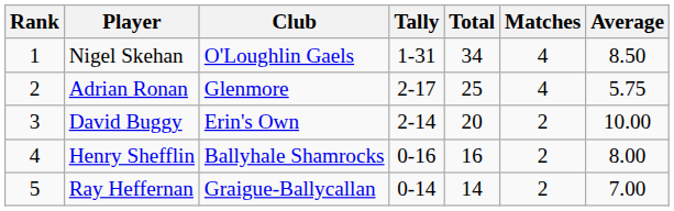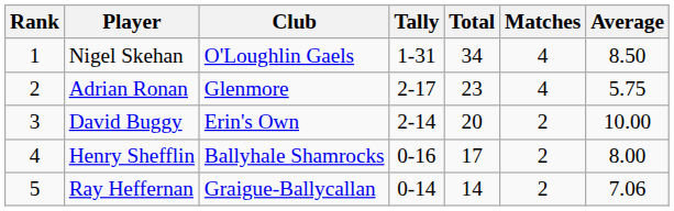Adrian Ronan | Total: 25 -> 23
Henry Shefflin | Total: 16 -> 17
Ray Heffernan | Average: 7.00 -> 7.06
